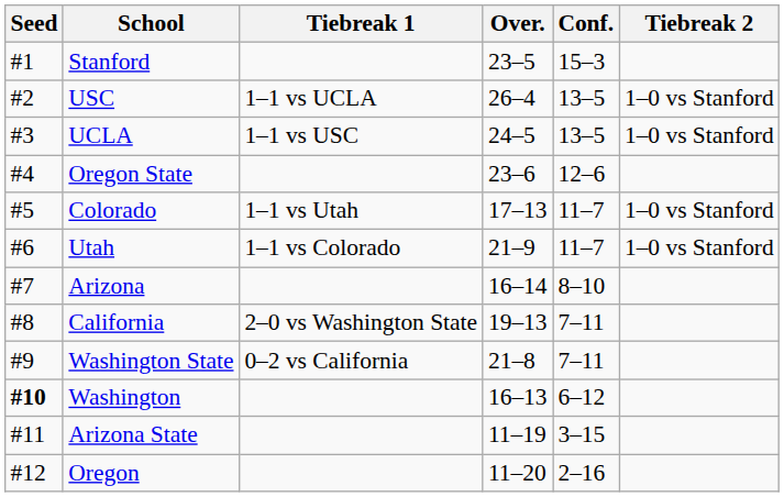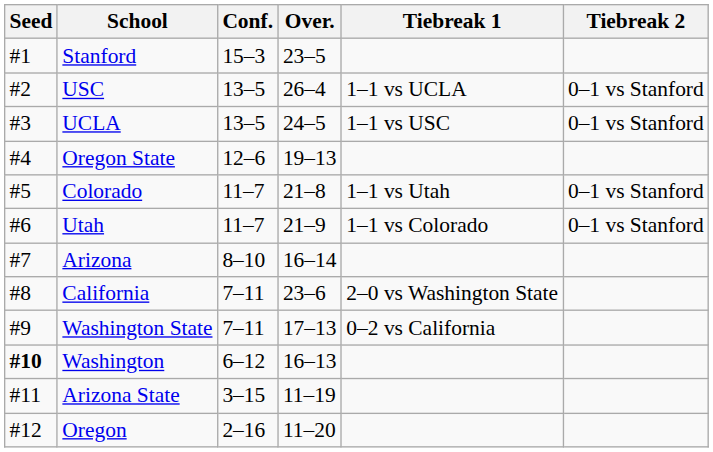columns swapped: Conf. <-> Tiebreak 1
USC | Tiebreak 2: 1–0 vs Stanford -> 0–1 vs Stanford
UCLA | Tiebreak 2: 1–0 vs Stanford -> 0–1 vs Stanford
Oregon State | Over.: 23–6 -> 19–13
Colorado | Over.: 17–13 -> 21–8
Colorado | Tiebreak 2: 1–0 vs Stanford -> 0–1 vs Stanford
Utah | Tiebreak 2: 1–0 vs Stanford -> 0–1 vs Stanford
California | Over.: 19–13 -> 23–6
Washington State | Over.: 21–8 -> 17–13
